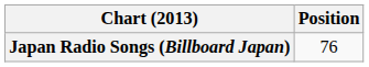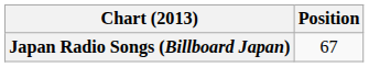Japan Radio Songs (Billboard Japan) | Position: 76 -> 67
